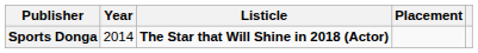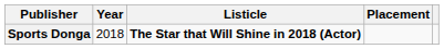Sports Donga | Year: 2014 -> 2018
